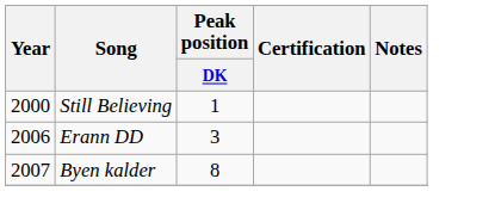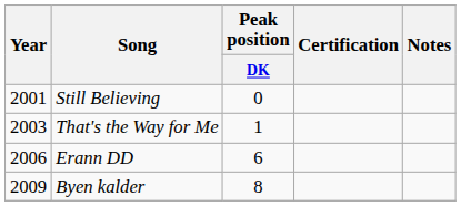Still Believing | Year: 2000 -> 2001
Still Believing | Peak position / DK: 1 -> 0
+ row: 2003 | That's the Way for Me | 1
Erann DD | Peak position / DK: 3 -> 6
Byen kalder | Year: 2007 -> 2009
